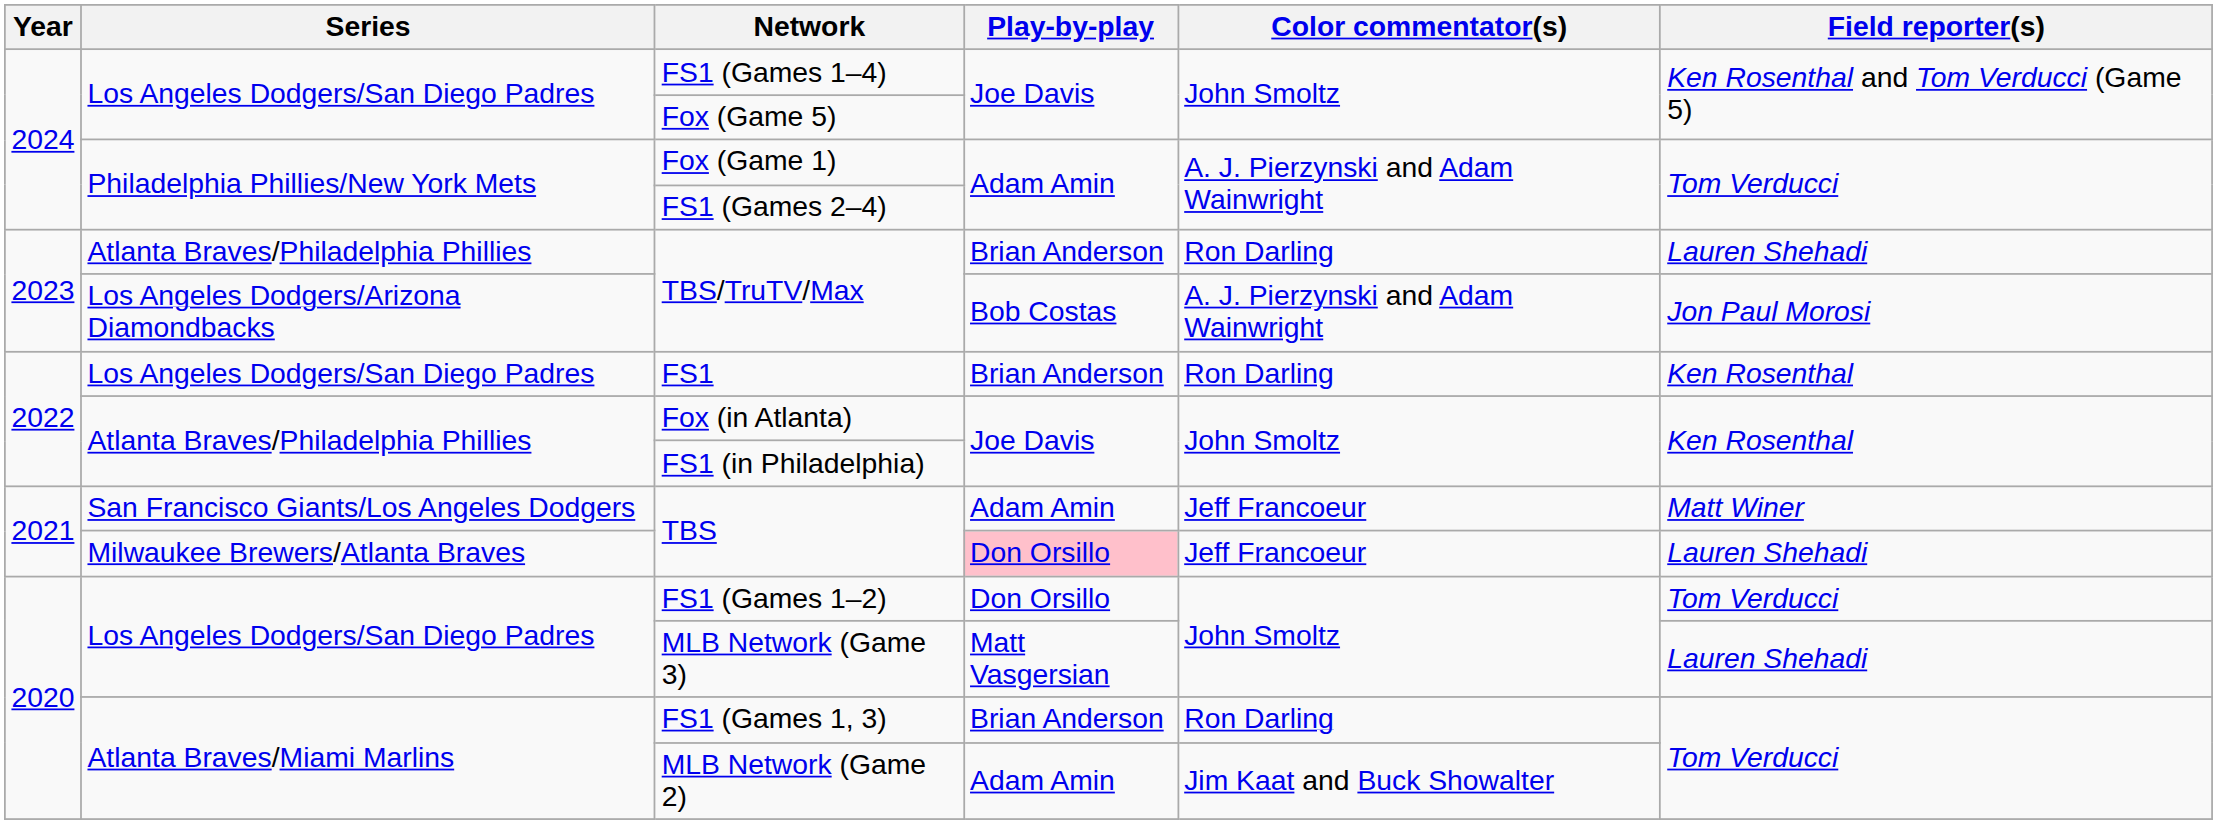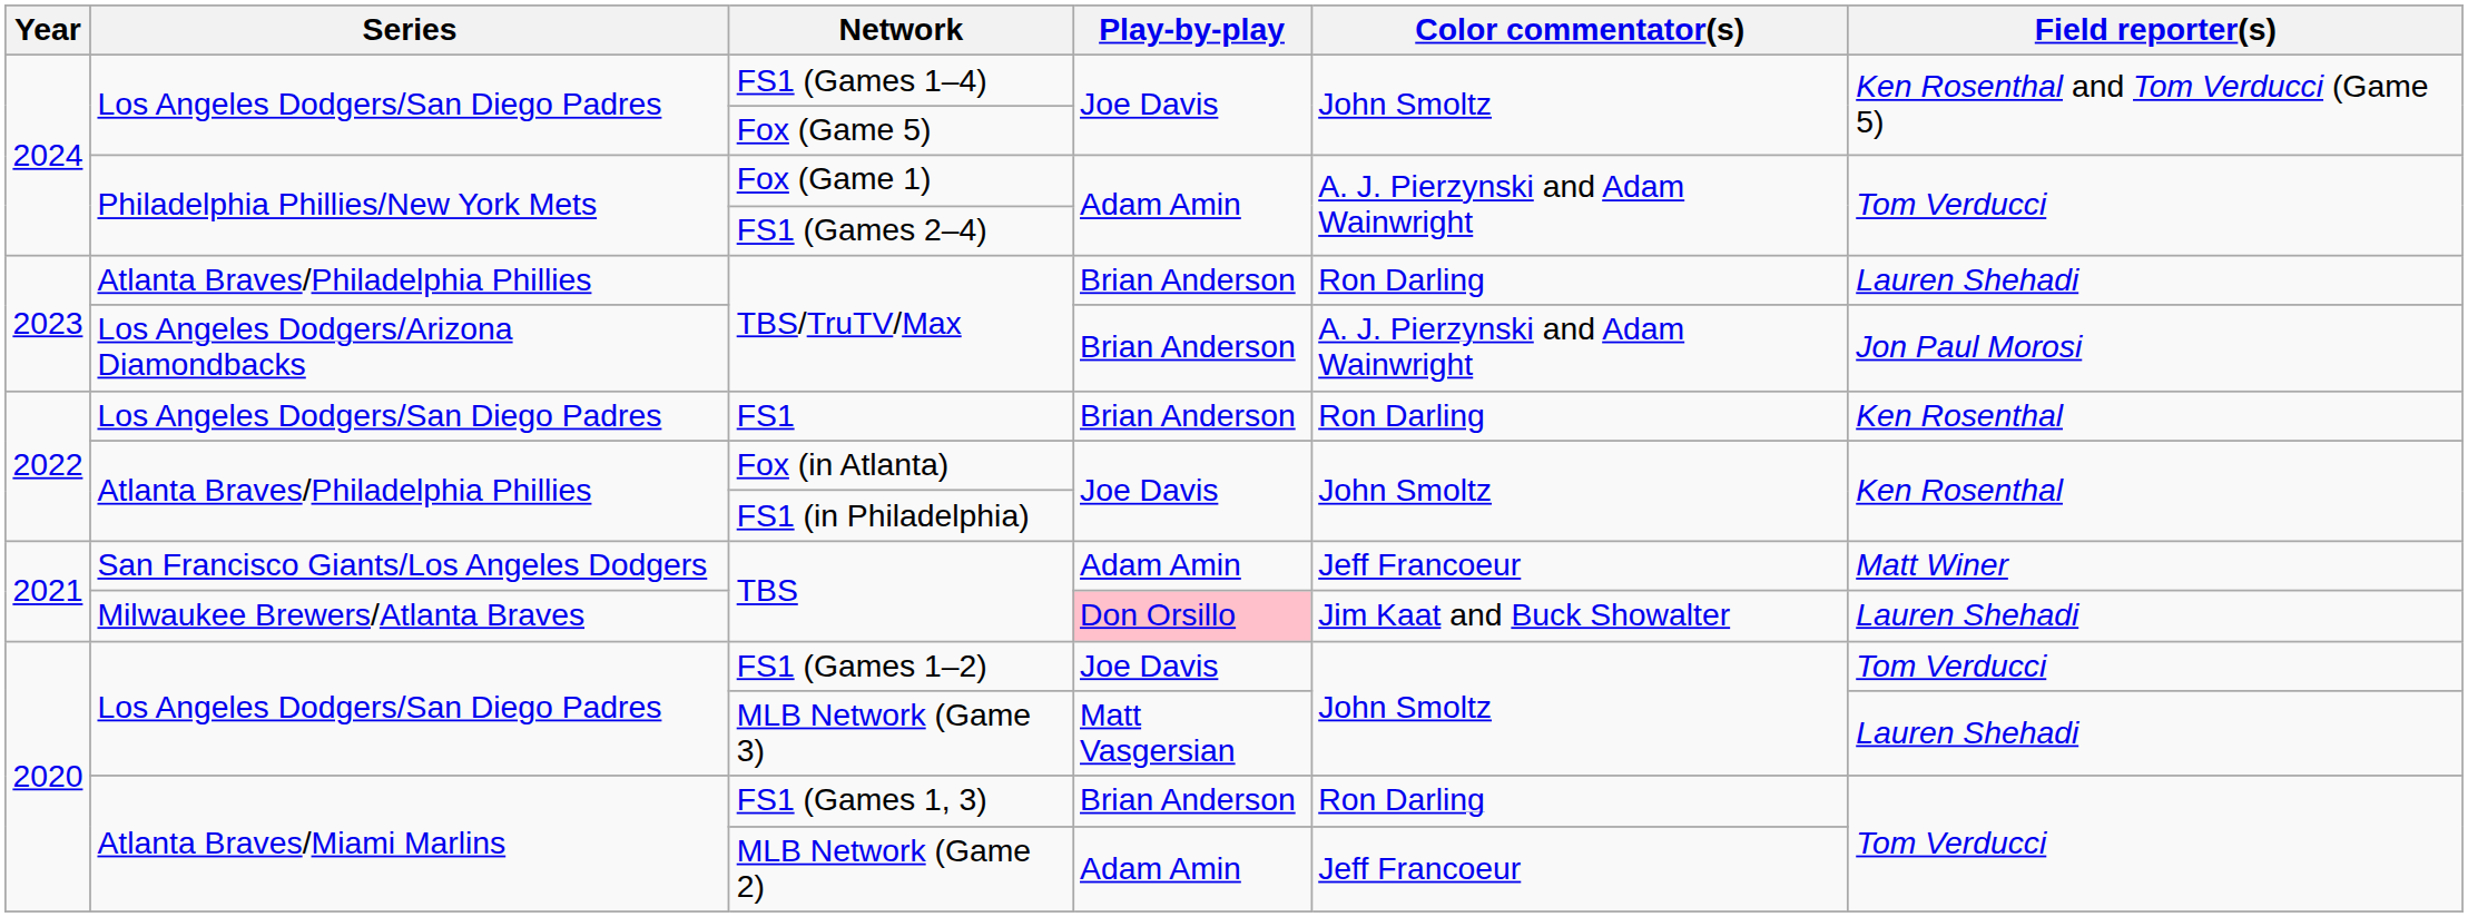Los Angeles Dodgers/Arizona Diamondbacks / TBS/TruTV/Max | Play-by-play: Bob Costas -> Brian Anderson
Milwaukee Brewers/Atlanta Braves / TBS | Color commentator(s): Jeff Francoeur -> Jim Kaat and Buck Showalter
FS1 (Games 1–2) | Play-by-play: Don Orsillo -> Joe Davis
MLB Network (Game 2) | Color commentator(s): Jim Kaat and Buck Showalter -> Jeff Francoeur
